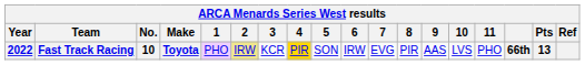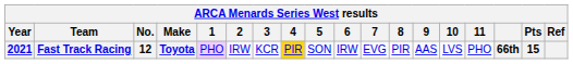Fast Track Racing | Year: 2022 -> 2021
Fast Track Racing | No.: 10 -> 12
Fast Track Racing | 2: khaki background -> no background
Fast Track Racing | Pts: 13 -> 15
